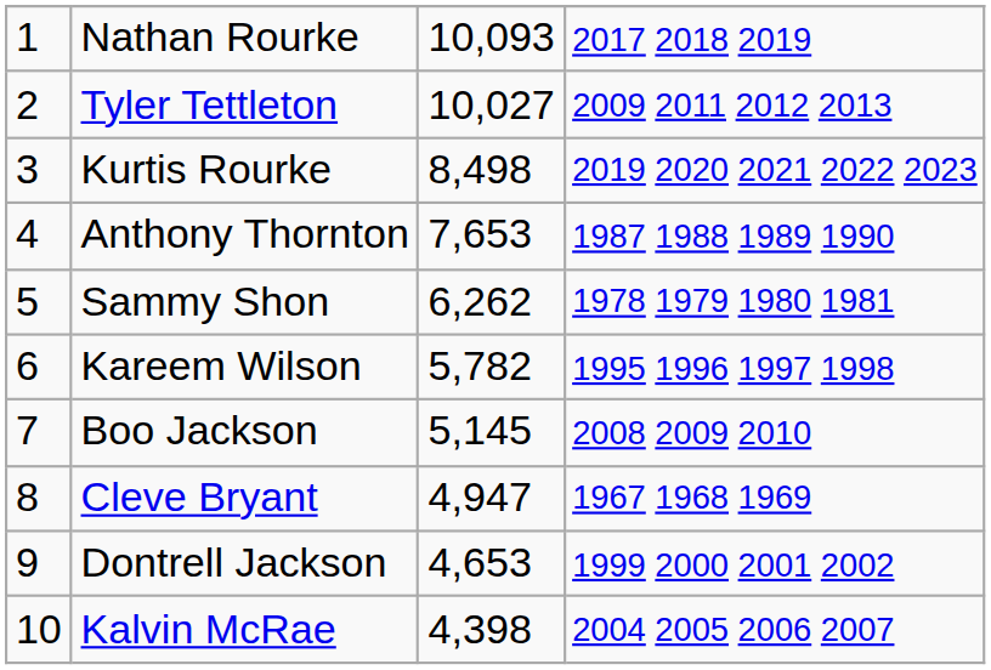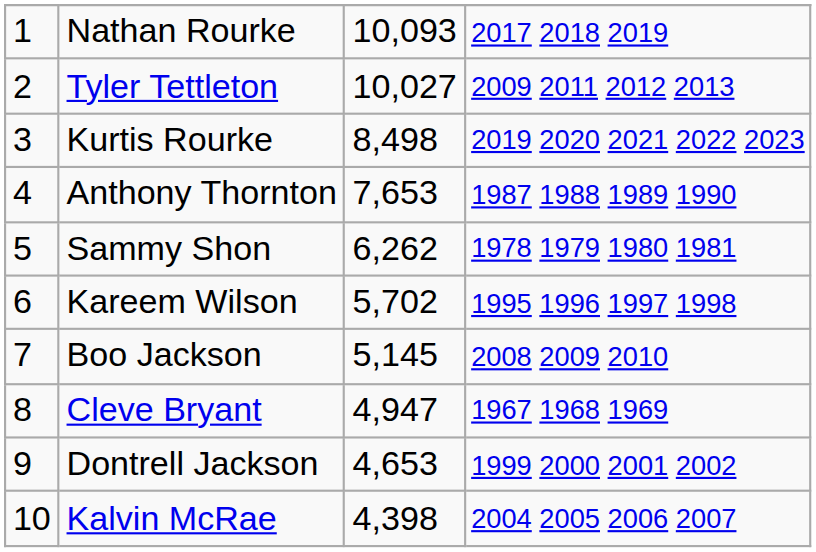Kareem Wilson | column 3: 5,782 -> 5,702
